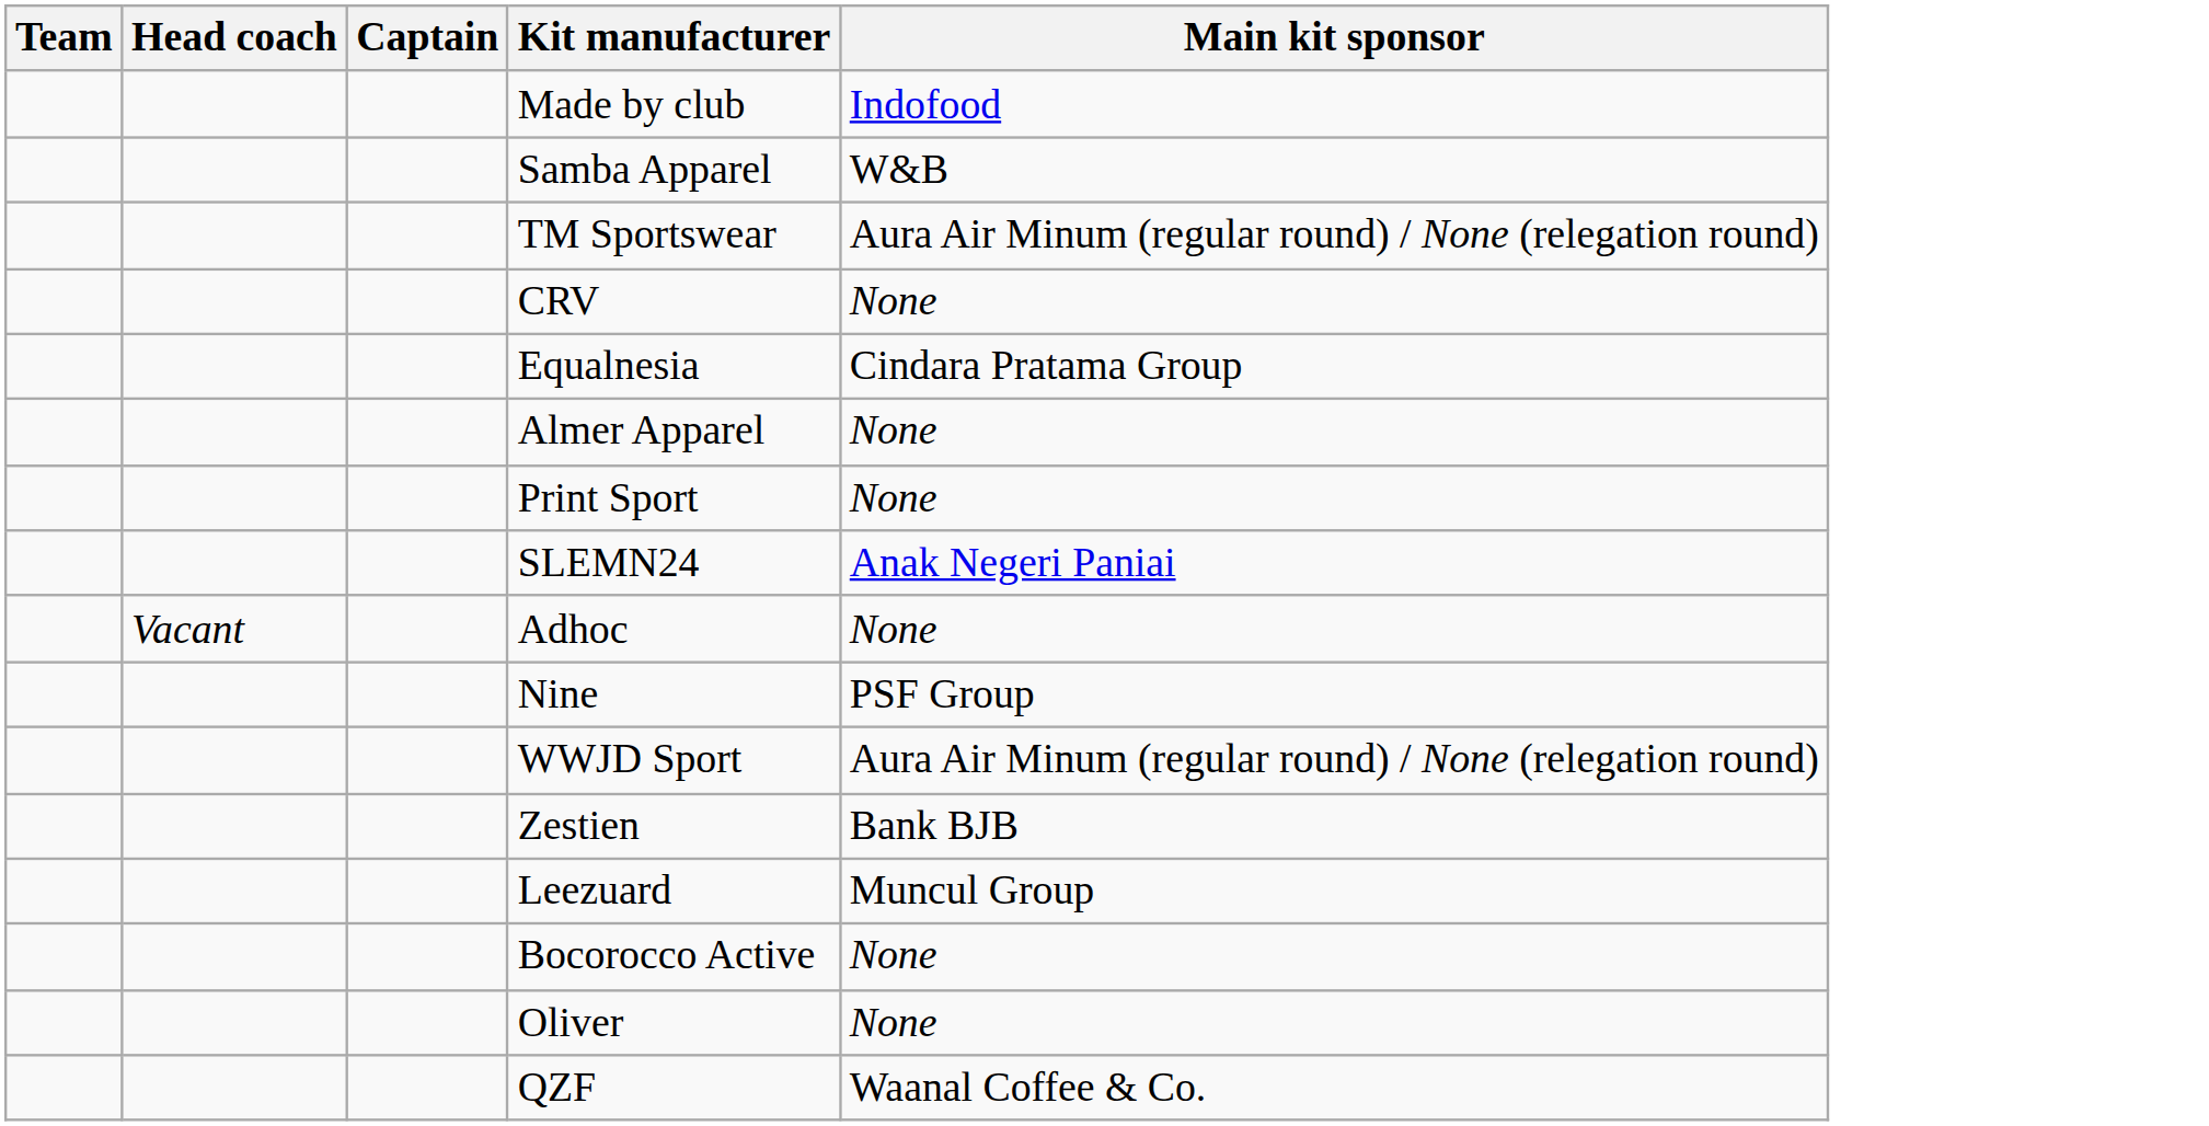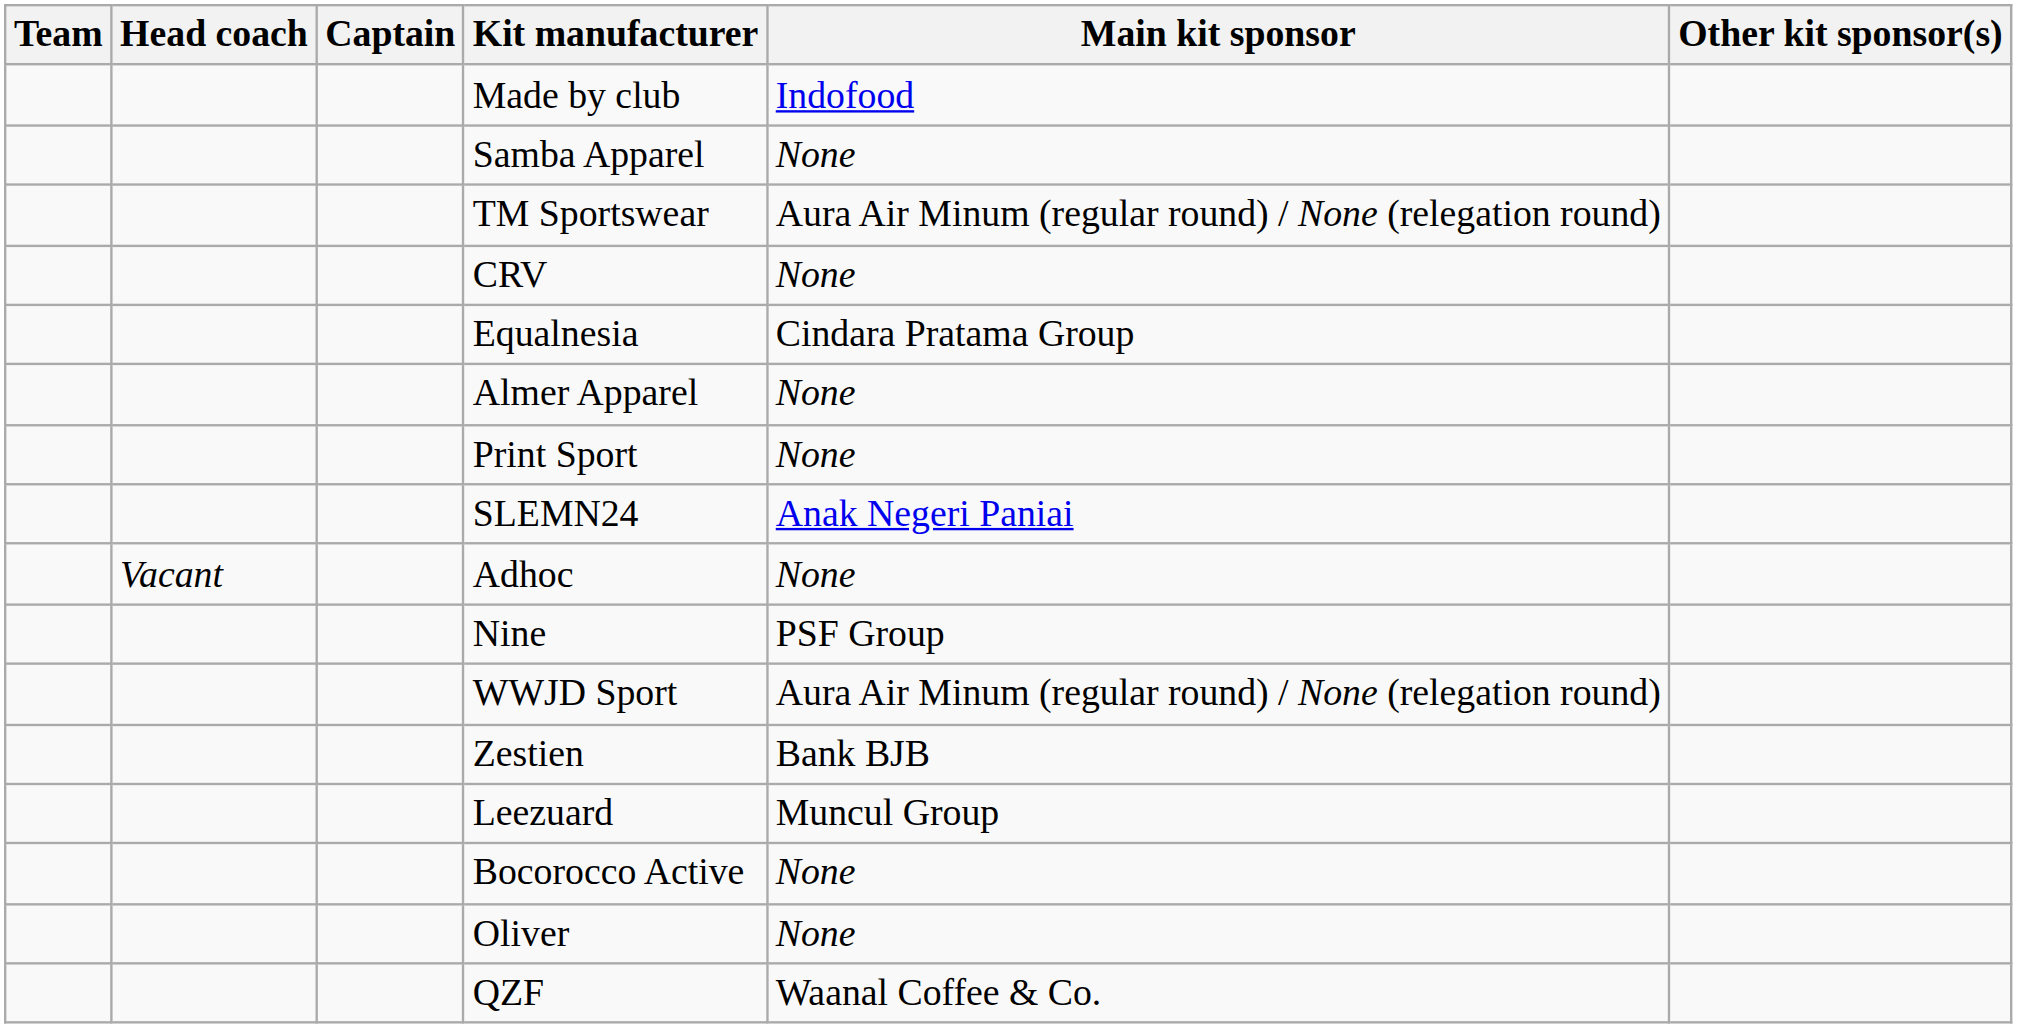+ column: Other kit sponsor(s)
Samba Apparel | Main kit sponsor: W&B -> None
